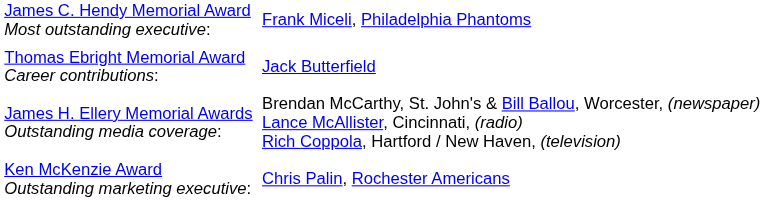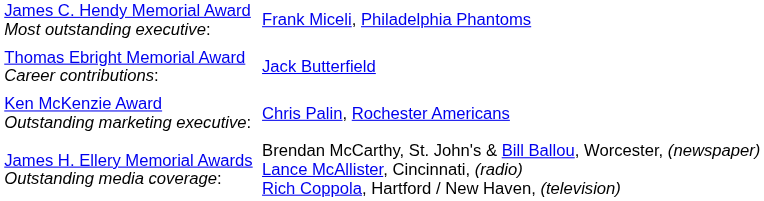rows swapped: James H. Ellery Memorial Awards Outstanding media coverage: <-> Ken McKenzie Award Outstanding marketing executive:
